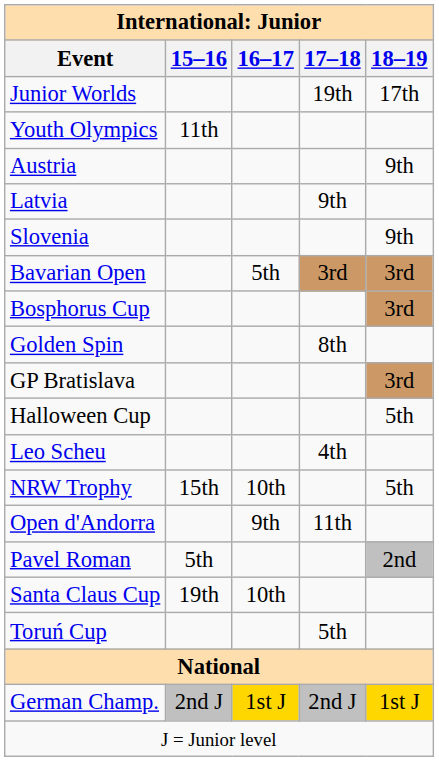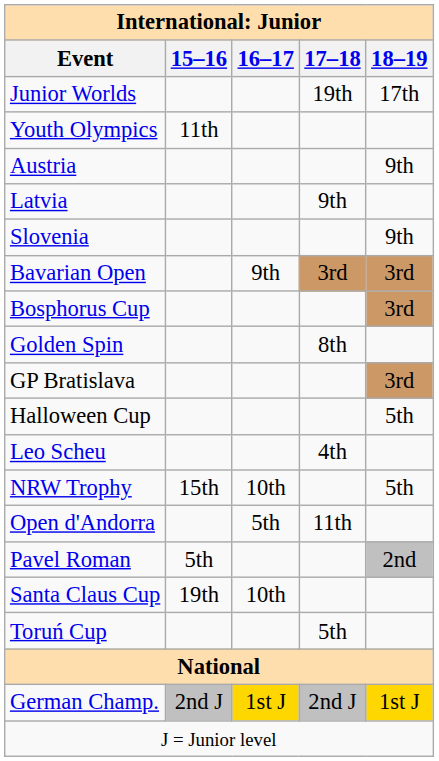Bavarian Open | 16–17: 5th -> 9th
Open d'Andorra | 16–17: 9th -> 5th
